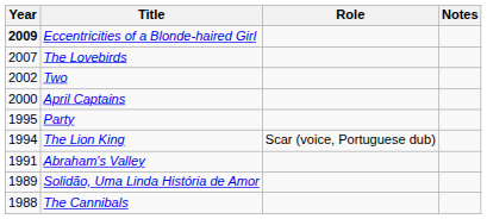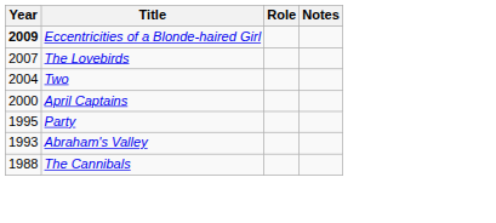Two | Year: 2002 -> 2004
- row: 1994 | The Lion King | Scar (voice, Portuguese dub)
Abraham's Valley | Year: 1991 -> 1993
- row: 1989 | Solidão, Uma Linda História de Amor
